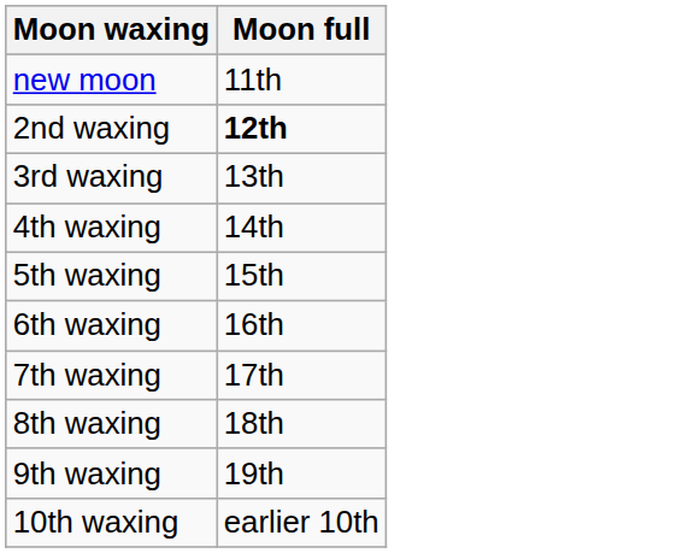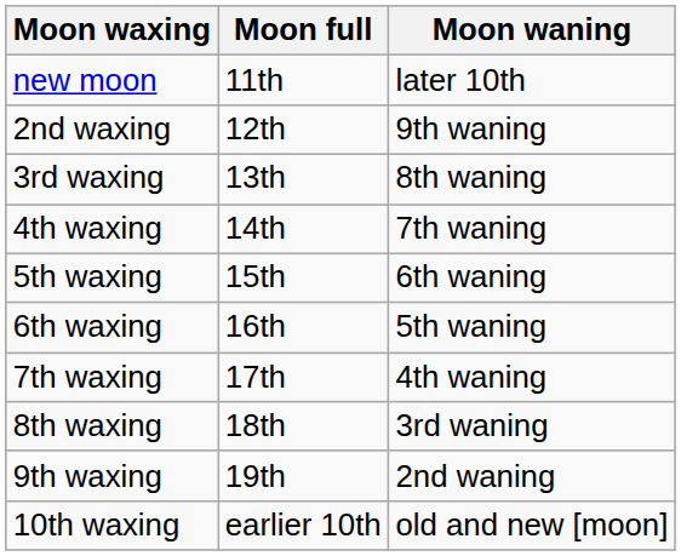+ column: Moon waning | later 10th | 9th waning | 8th waning | 7th waning | 6th waning | 5th waning | 4th waning | 3rd waning | 2nd waning | old and new [moon]
2nd waxing | Moon full: bold -> normal
